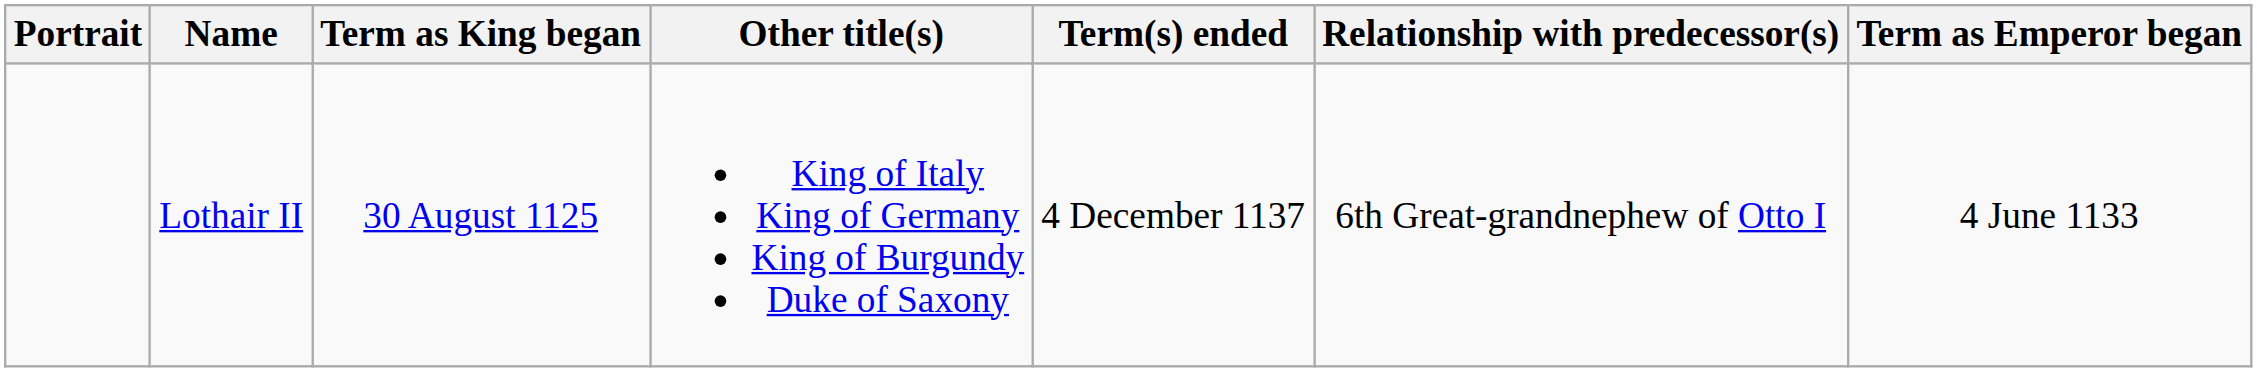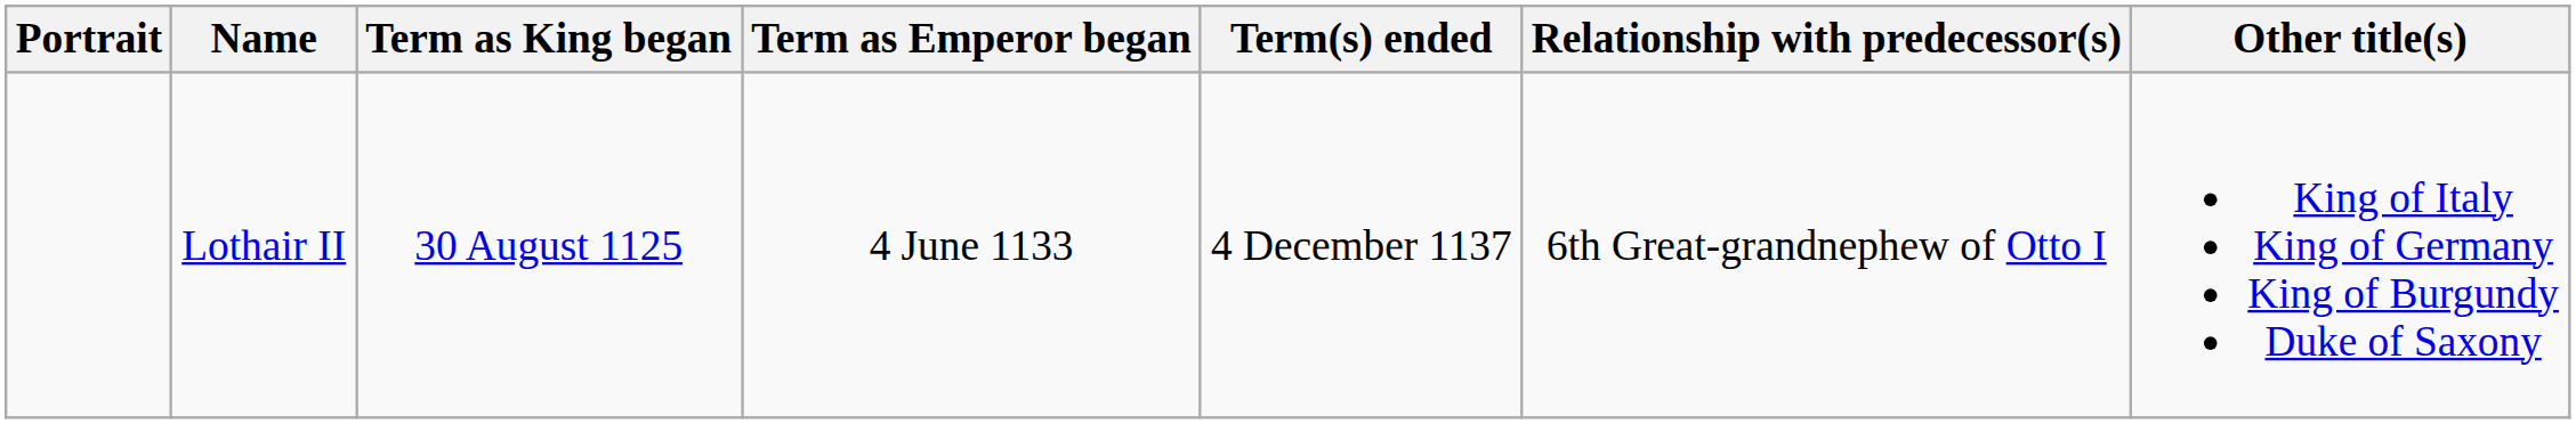columns swapped: Term as Emperor began <-> Other title(s)
